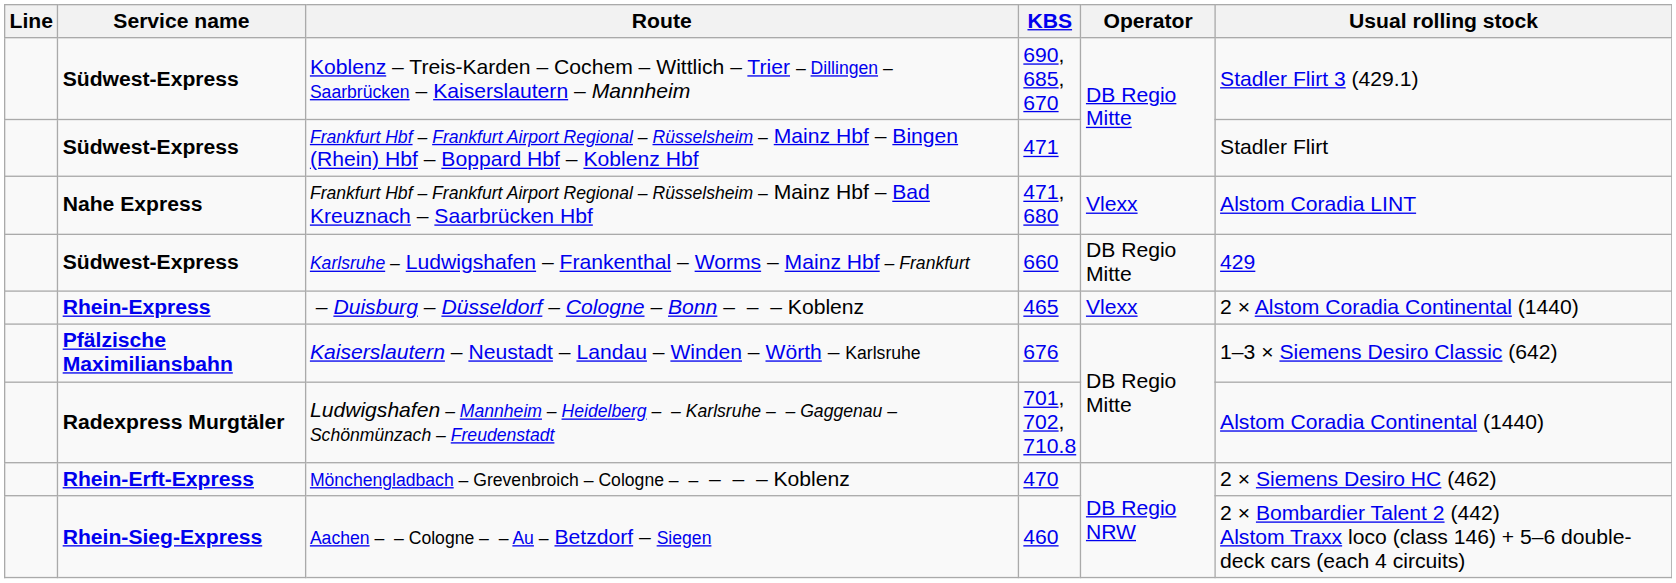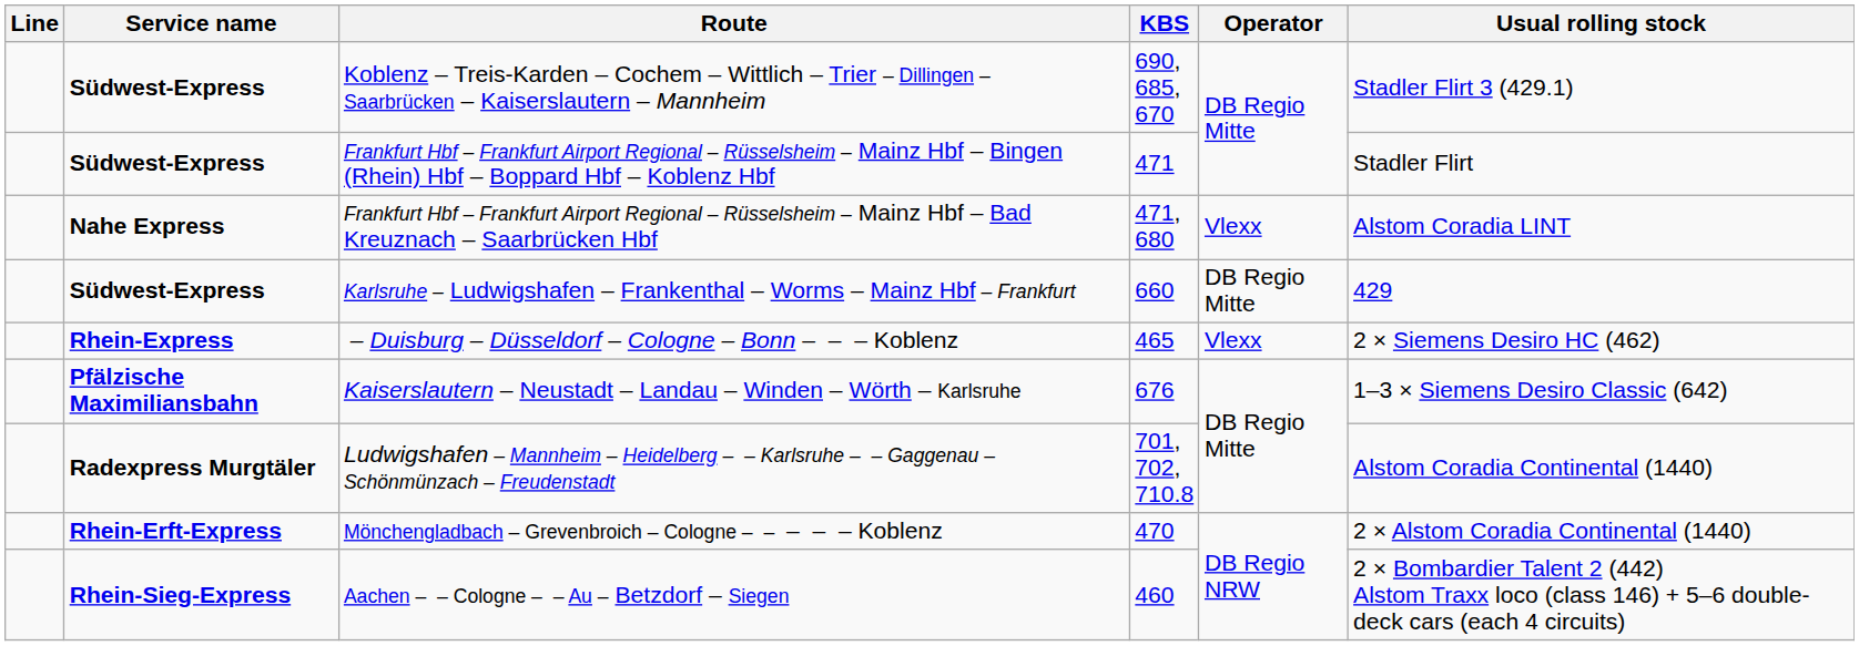– Duisburg – Düsseldorf – Cologne – Bonn – – – Koblenz | Usual rolling stock: 2 × Alstom Coradia Continental (1440) -> 2 × Siemens Desiro HC (462)
Mönchengladbach – Grevenbroich – Cologne – – – – – Koblenz | Usual rolling stock: 2 × Siemens Desiro HC (462) -> 2 × Alstom Coradia Continental (1440)
